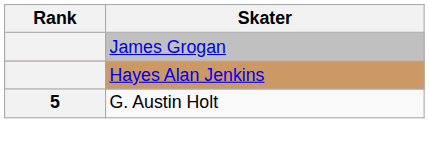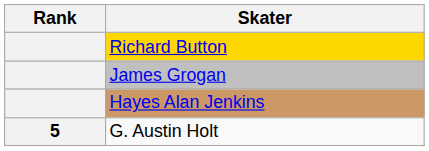+ row: Richard Button
